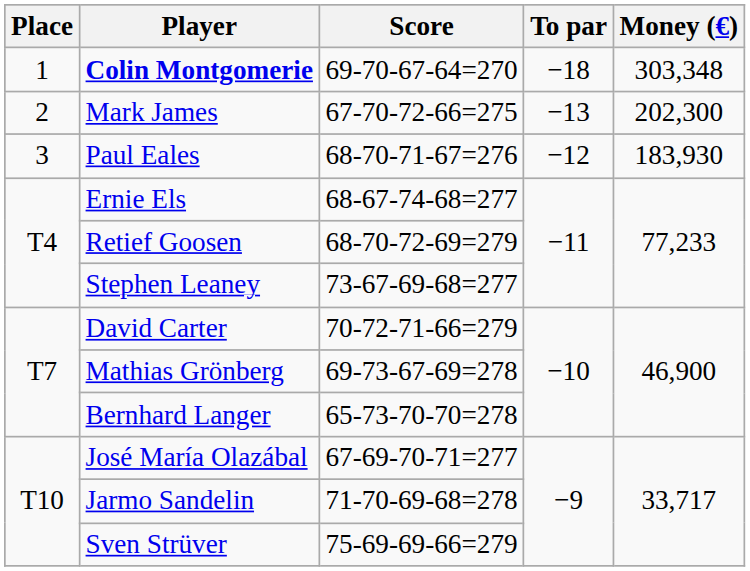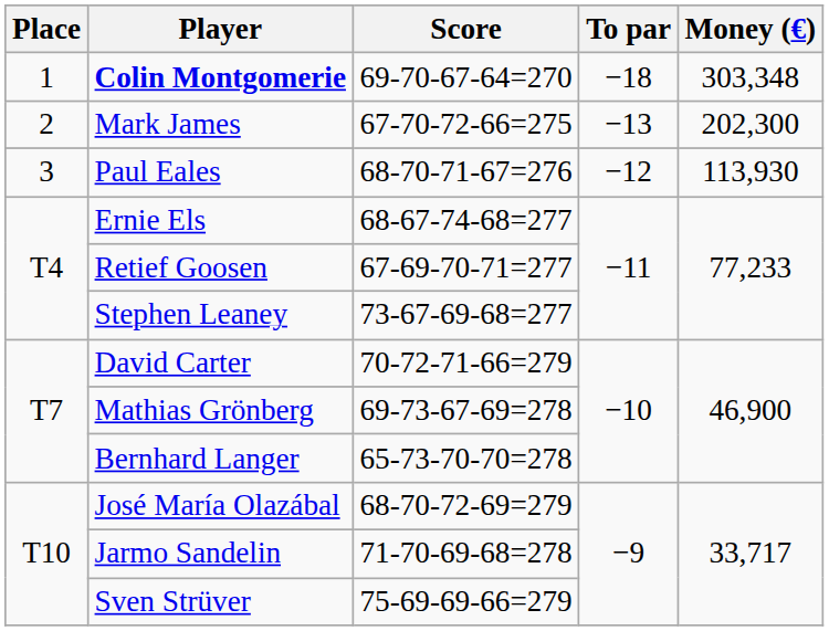Paul Eales | Money (€): 183,930 -> 113,930
Retief Goosen | Score: 68-70-72-69=279 -> 67-69-70-71=277
José María Olazábal | Score: 67-69-70-71=277 -> 68-70-72-69=279
